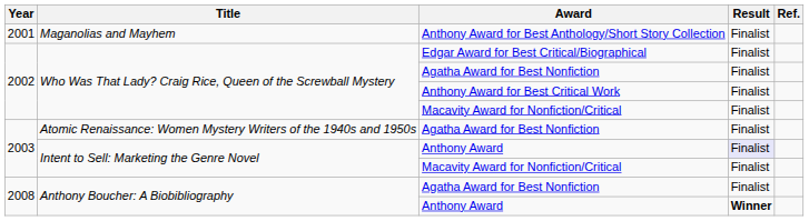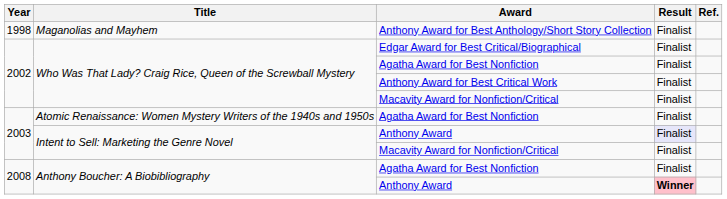Anthony Award for Best Anthology/Short Story Collection | Year: 2001 -> 1998
Anthony Boucher: A Biobibliography / Anthony Award | Result: no background -> pink background
